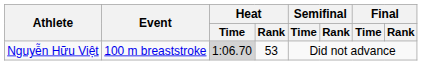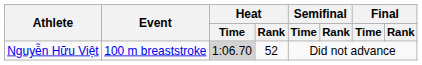Nguyễn Hữu Việt | Heat / Rank: 53 -> 52
